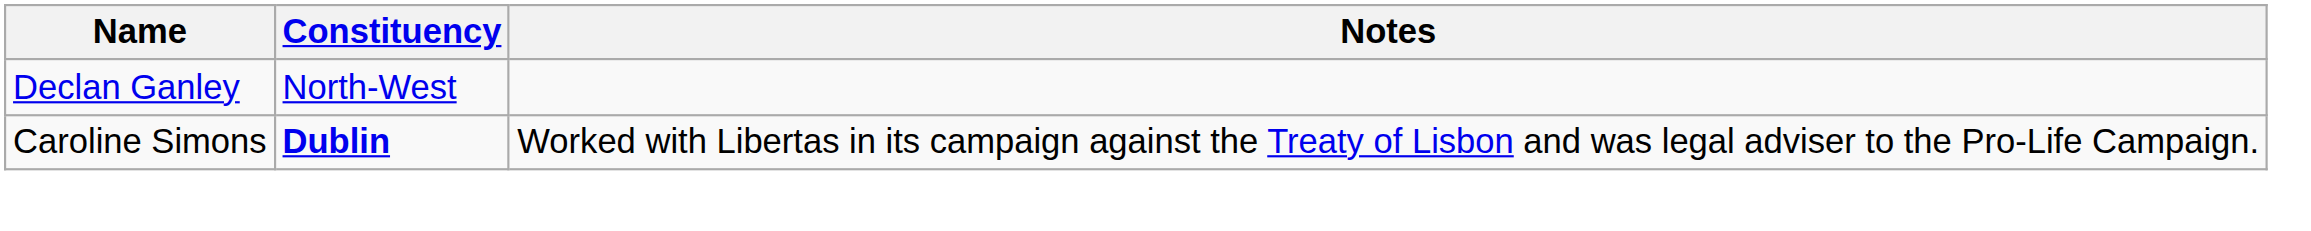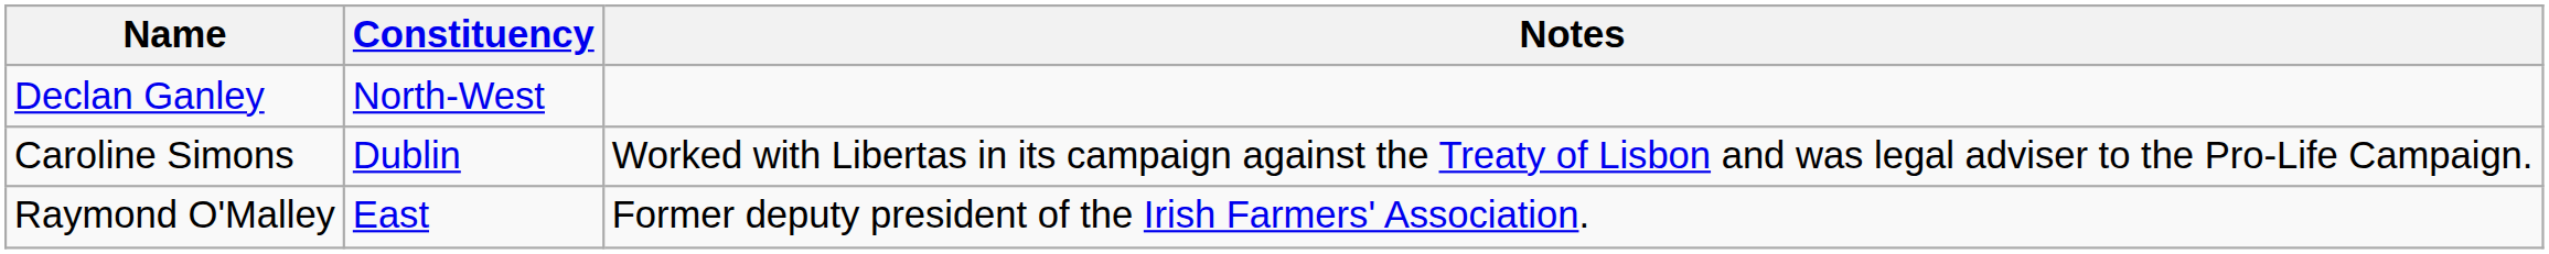Caroline Simons | Constituency: bold -> normal
+ row: Raymond O'Malley | East | Former deputy president of the Irish Farmers' Association.
